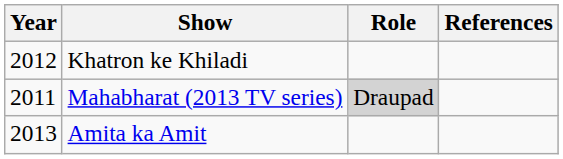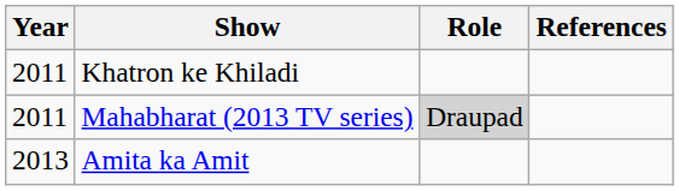Khatron ke Khiladi | Year: 2012 -> 2011
